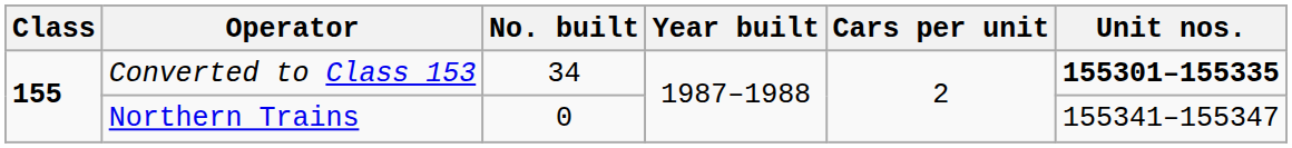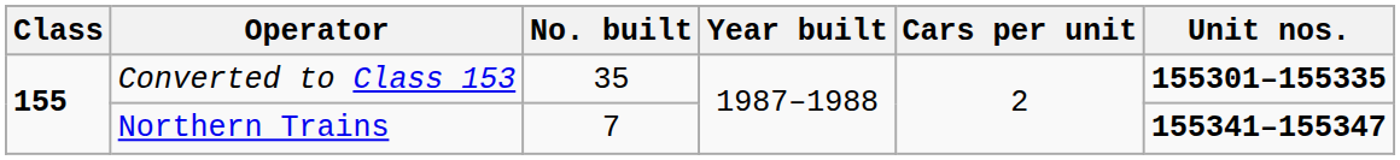Converted to Class 153 | No. built: 34 -> 35
Northern Trains | No. built: 0 -> 7
Northern Trains | Unit nos.: normal -> bold
